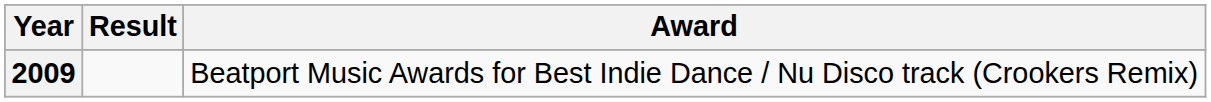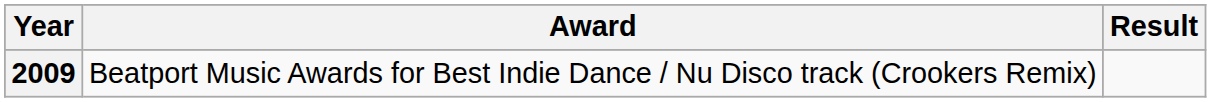columns swapped: Award <-> Result
